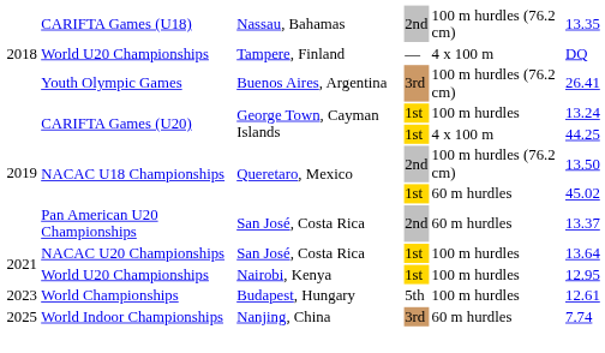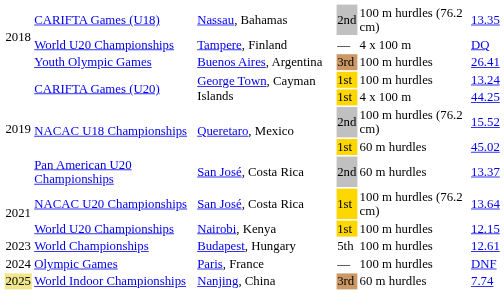Youth Olympic Games | column 5: 100 m hurdles (76.2 cm) -> 100 m hurdles
NACAC U18 Championships / 2nd | column 6: 13.50 -> 15.52
NACAC U20 Championships | column 5: 100 m hurdles -> 100 m hurdles (76.2 cm)
World U20 Championships / 1st | column 6: 12.95 -> 12.15
+ row: 2024 | Olympic Games | Paris, France | — | 100 m hurdles | DNF
World Indoor Championships | column 1: no background -> khaki background
